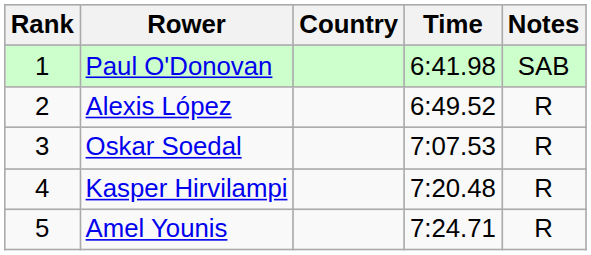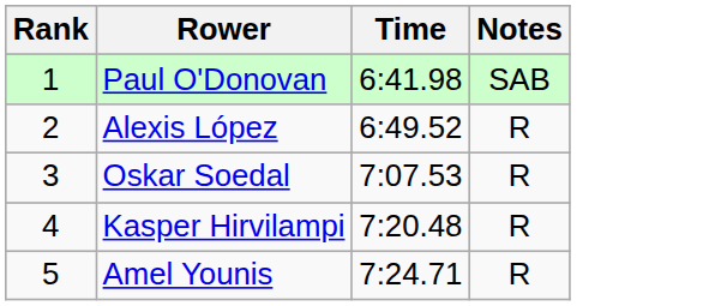- column: Country
